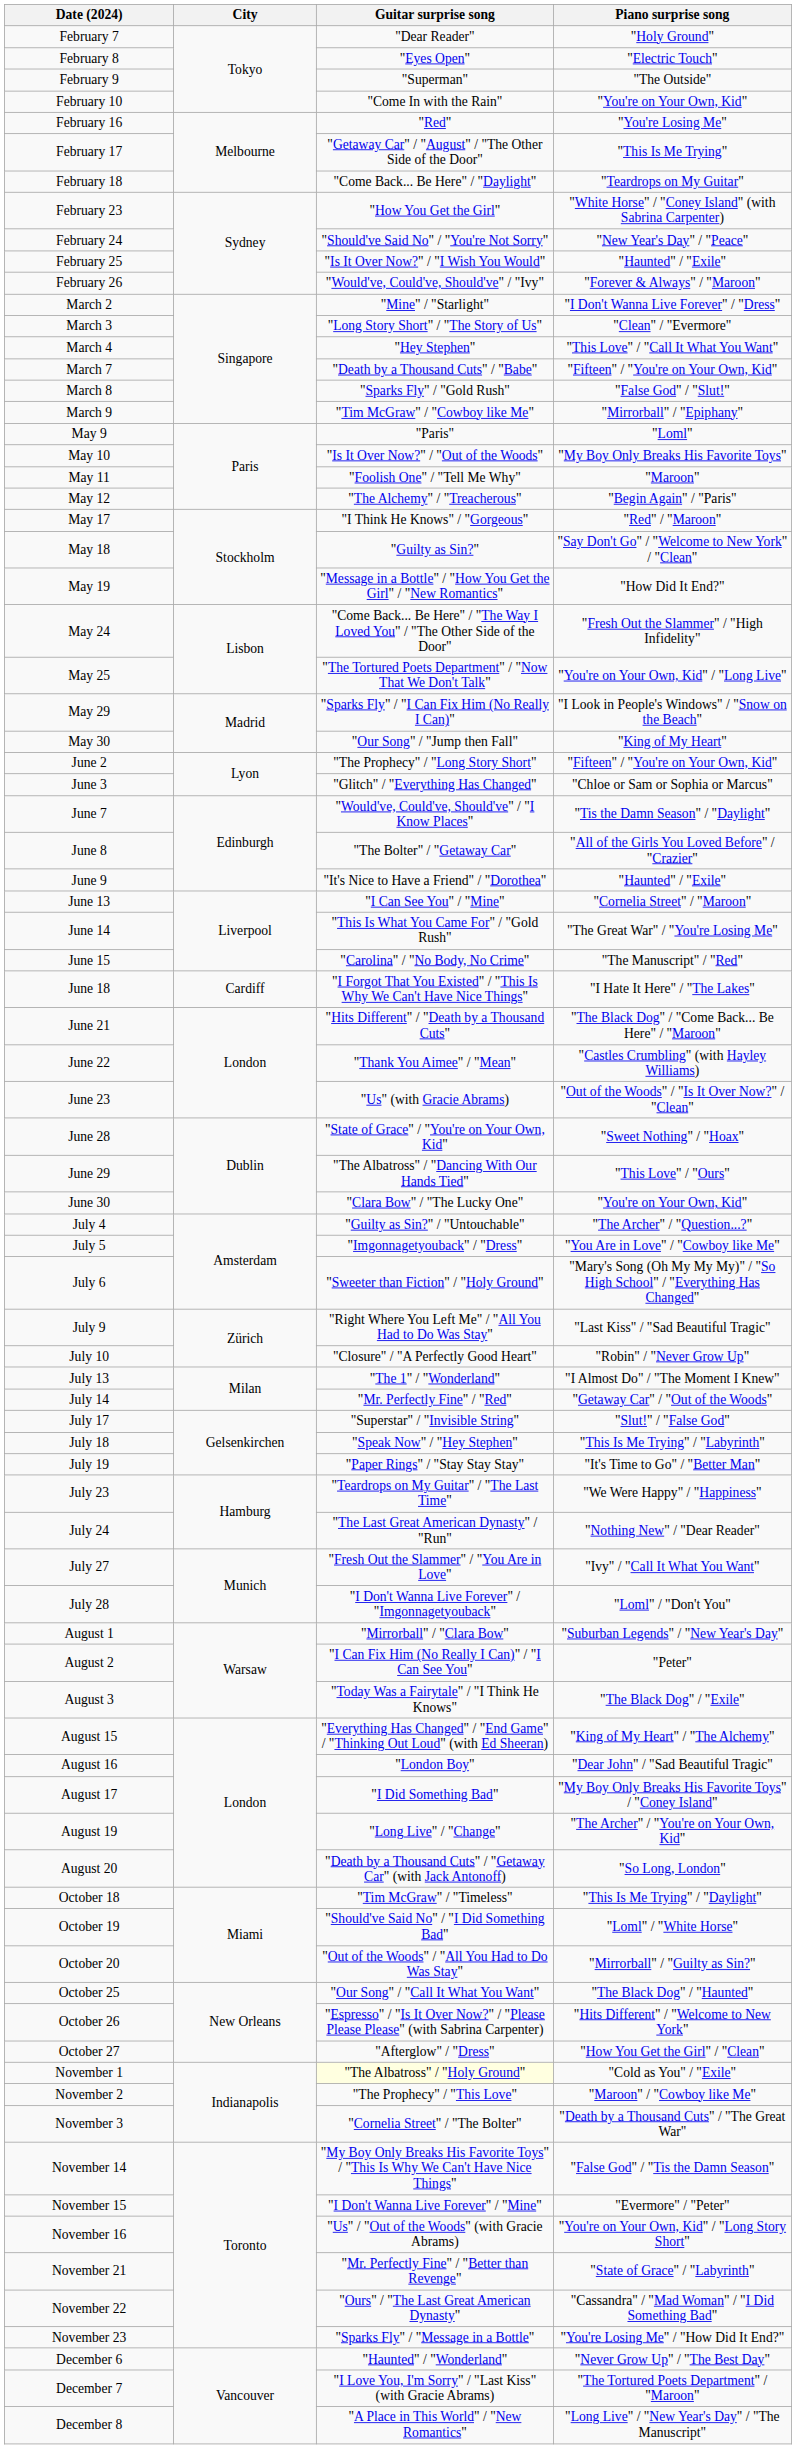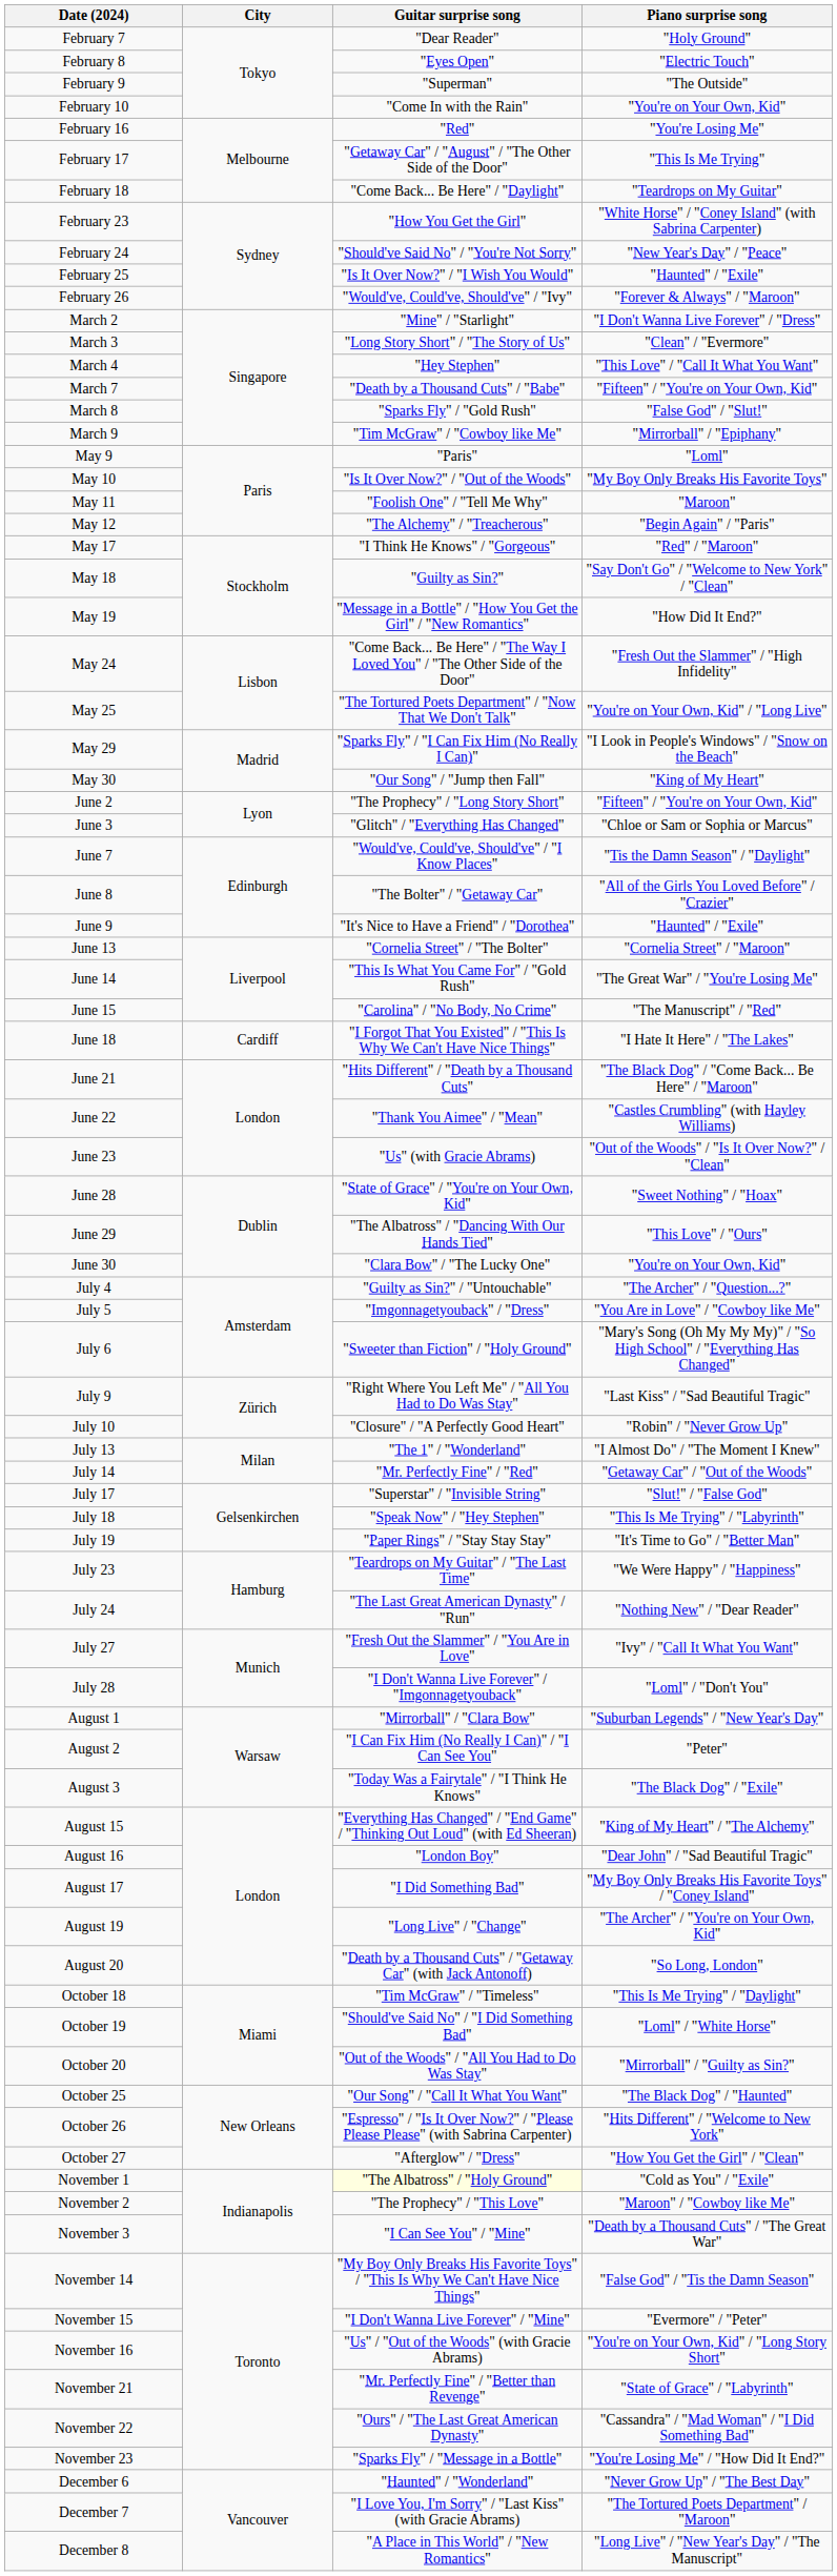June 13 | Guitar surprise song: "I Can See You" / "Mine" -> "Cornelia Street" / "The Bolter"
November 3 | Guitar surprise song: "Cornelia Street" / "The Bolter" -> "I Can See You" / "Mine"
